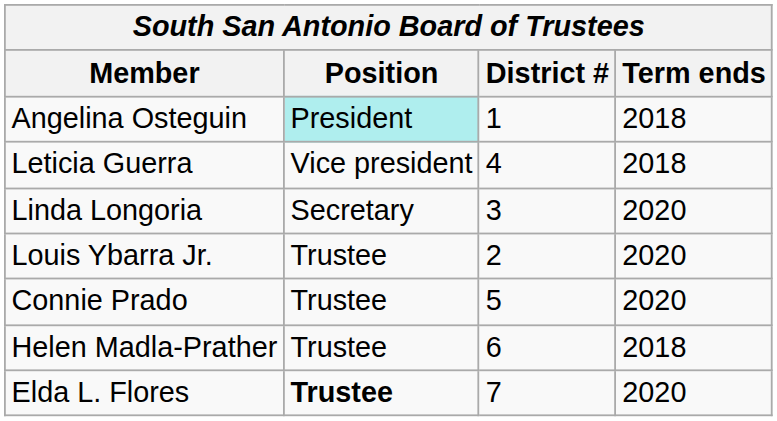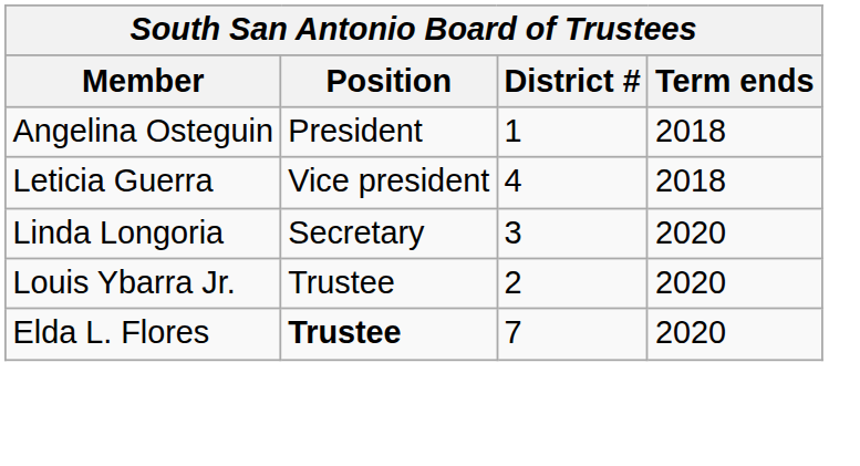Angelina Osteguin | Position: paleturquoise background -> no background
- row: Connie Prado | Trustee | 5 | 2020
- row: Helen Madla-Prather | Trustee | 6 | 2018
